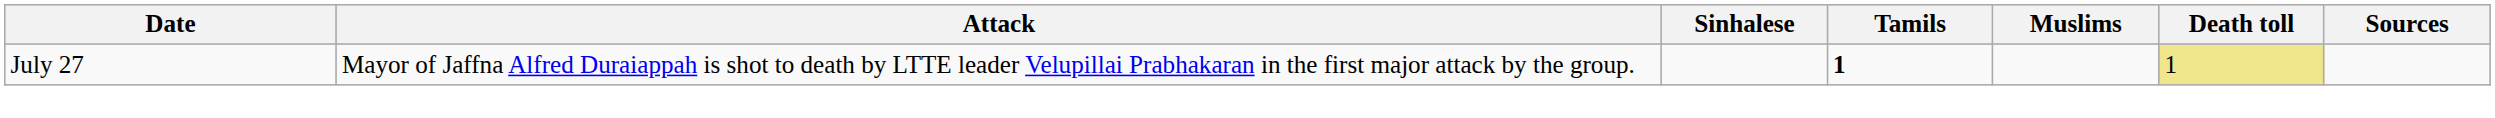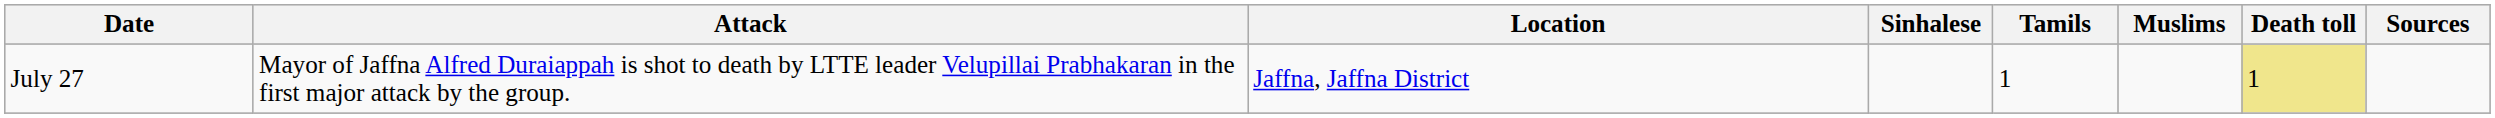+ column: Location | Jaffna, Jaffna District
July 27 | Tamils: bold -> normal
